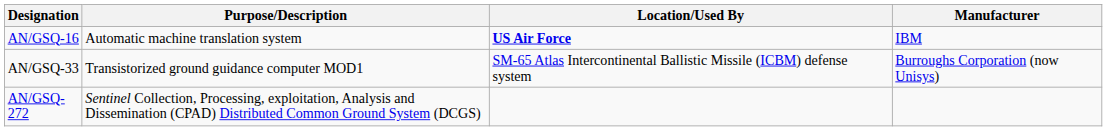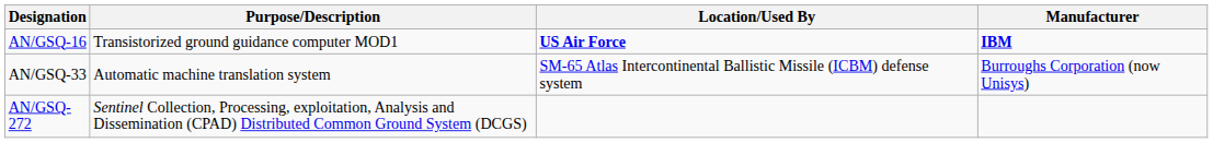AN/GSQ-16 | Purpose/Description: Automatic machine translation system -> Transistorized ground guidance computer MOD1
AN/GSQ-16 | Manufacturer: normal -> bold
AN/GSQ-33 | Purpose/Description: Transistorized ground guidance computer MOD1 -> Automatic machine translation system
